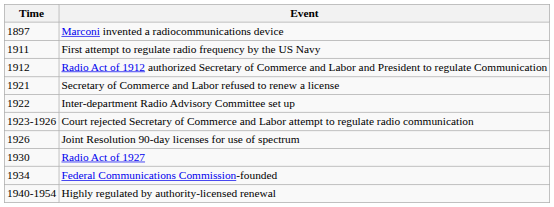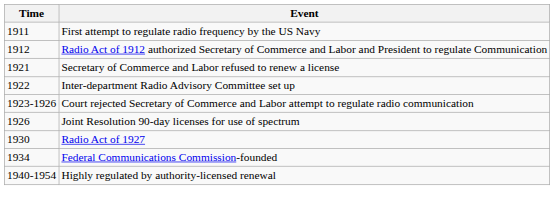- row: 1897 | Marconi invented a radiocommunications device
